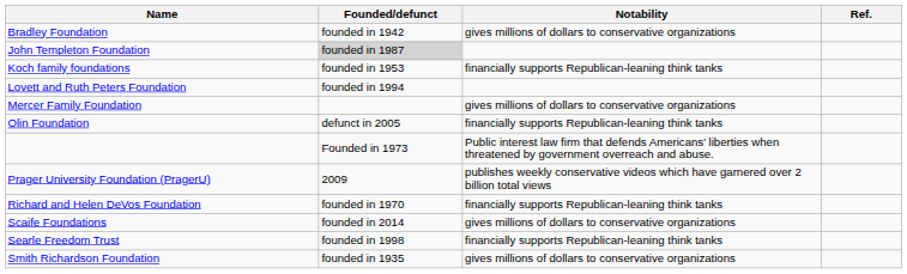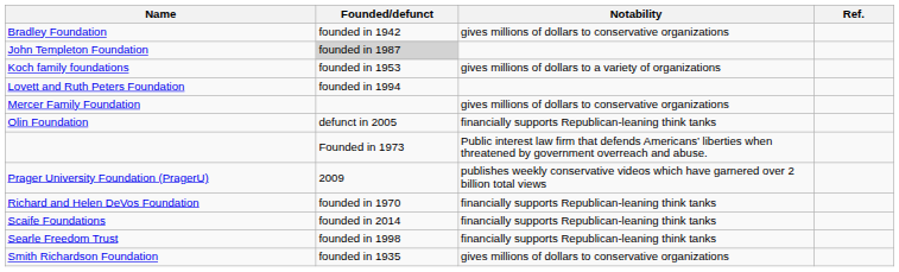Koch family foundations | Notability: financially supports Republican-leaning think tanks -> gives millions of dollars to a variety of organizations
Scaife Foundations | Notability: gives millions of dollars to conservative organizations -> financially supports Republican-leaning think tanks
